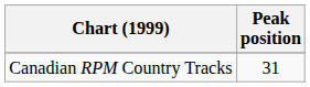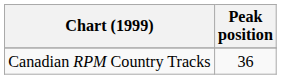Canadian RPM Country Tracks | Peak position: 31 -> 36
